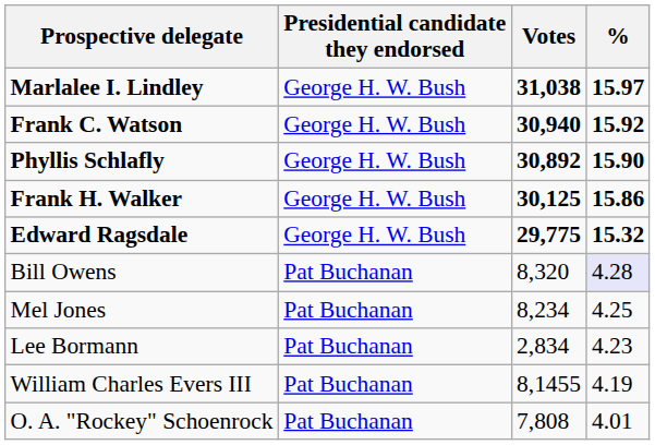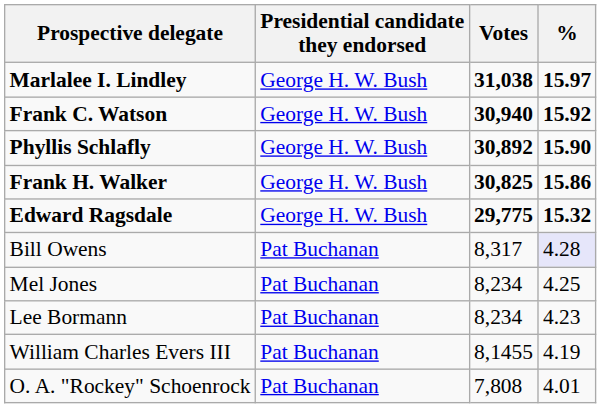Frank H. Walker | Votes: 30,125 -> 30,825
Bill Owens | Votes: 8,320 -> 8,317
Lee Bormann | Votes: 2,834 -> 8,234
